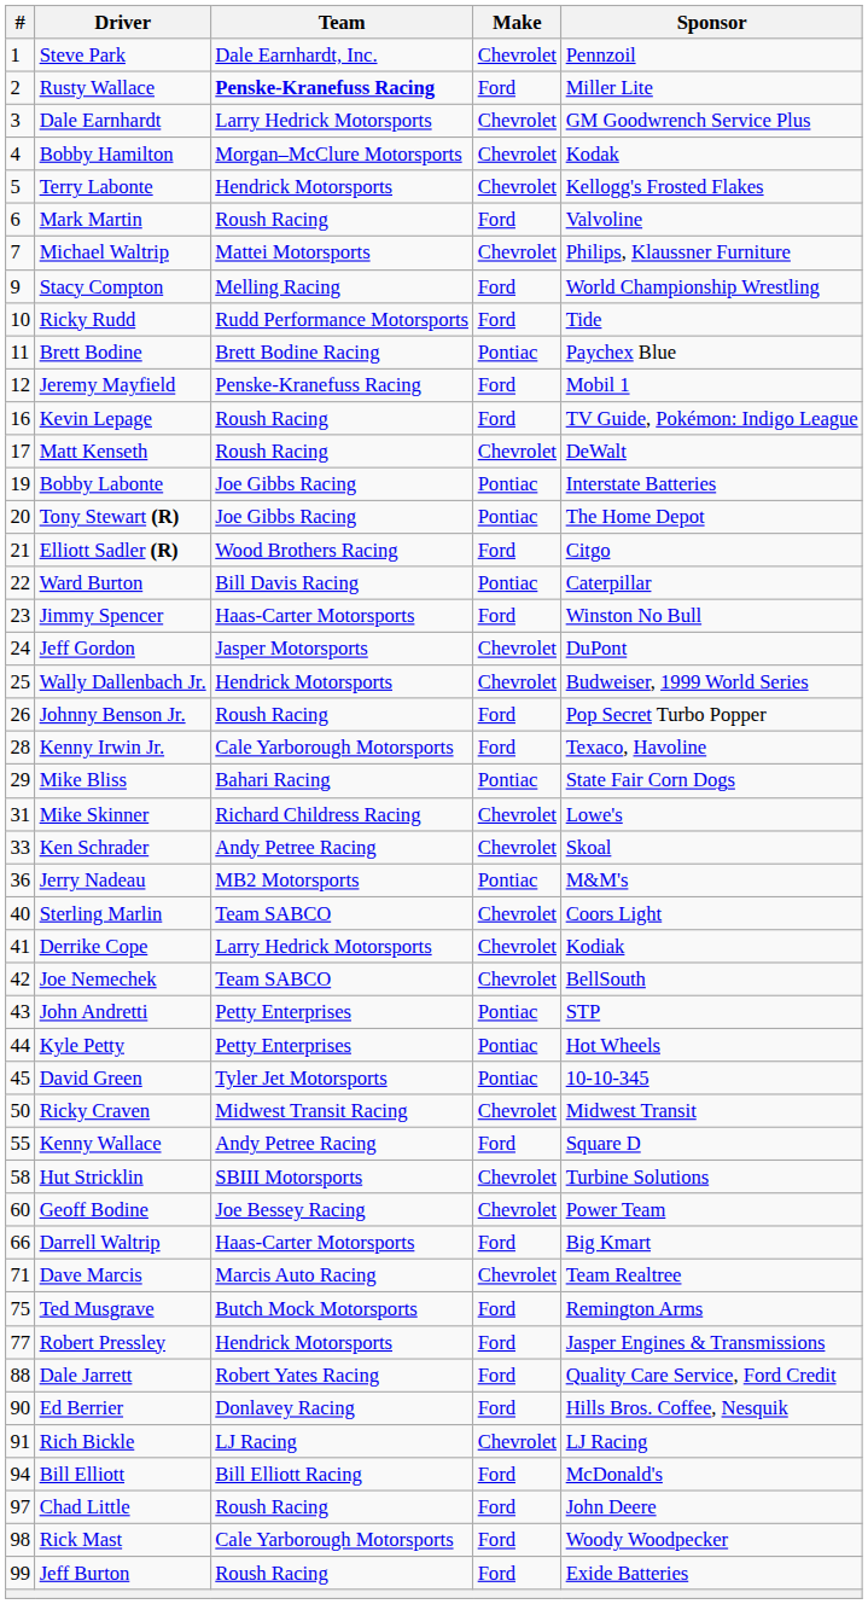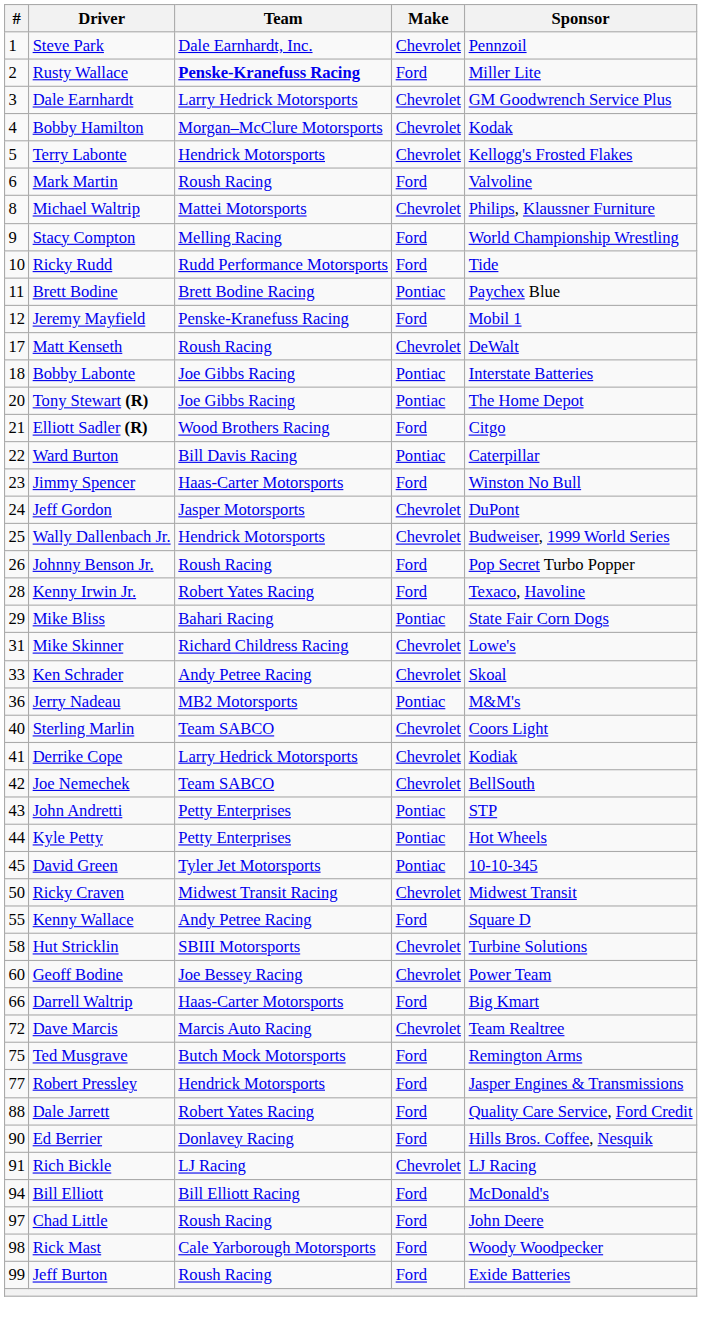Michael Waltrip | #: 7 -> 8
- row: 16 | Kevin Lepage | Roush Racing | Ford | TV Guide, Pokémon: Indigo League
Bobby Labonte | #: 19 -> 18
Kenny Irwin Jr. | Team: Cale Yarborough Motorsports -> Robert Yates Racing
Dave Marcis | #: 71 -> 72
